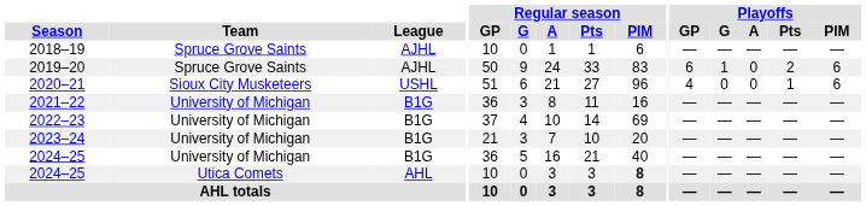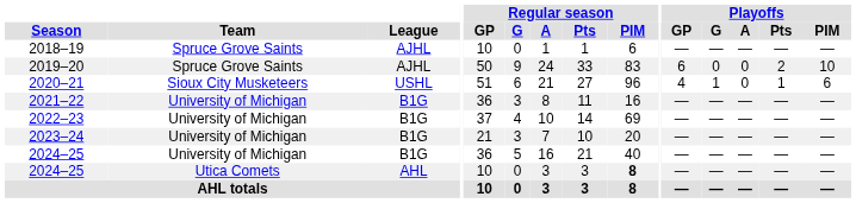2019–20 | Playoffs / G: 1 -> 0
2019–20 | Playoffs / PIM: 6 -> 10
2020–21 | Playoffs / G: 0 -> 1
